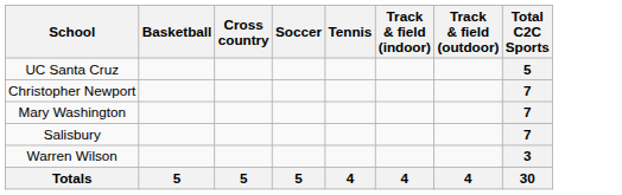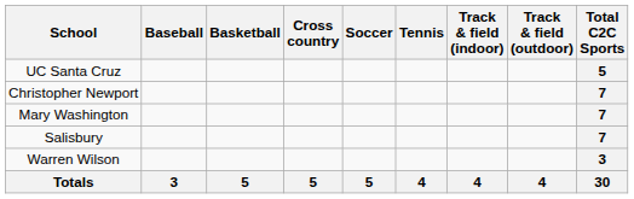+ column: Baseball | 3
